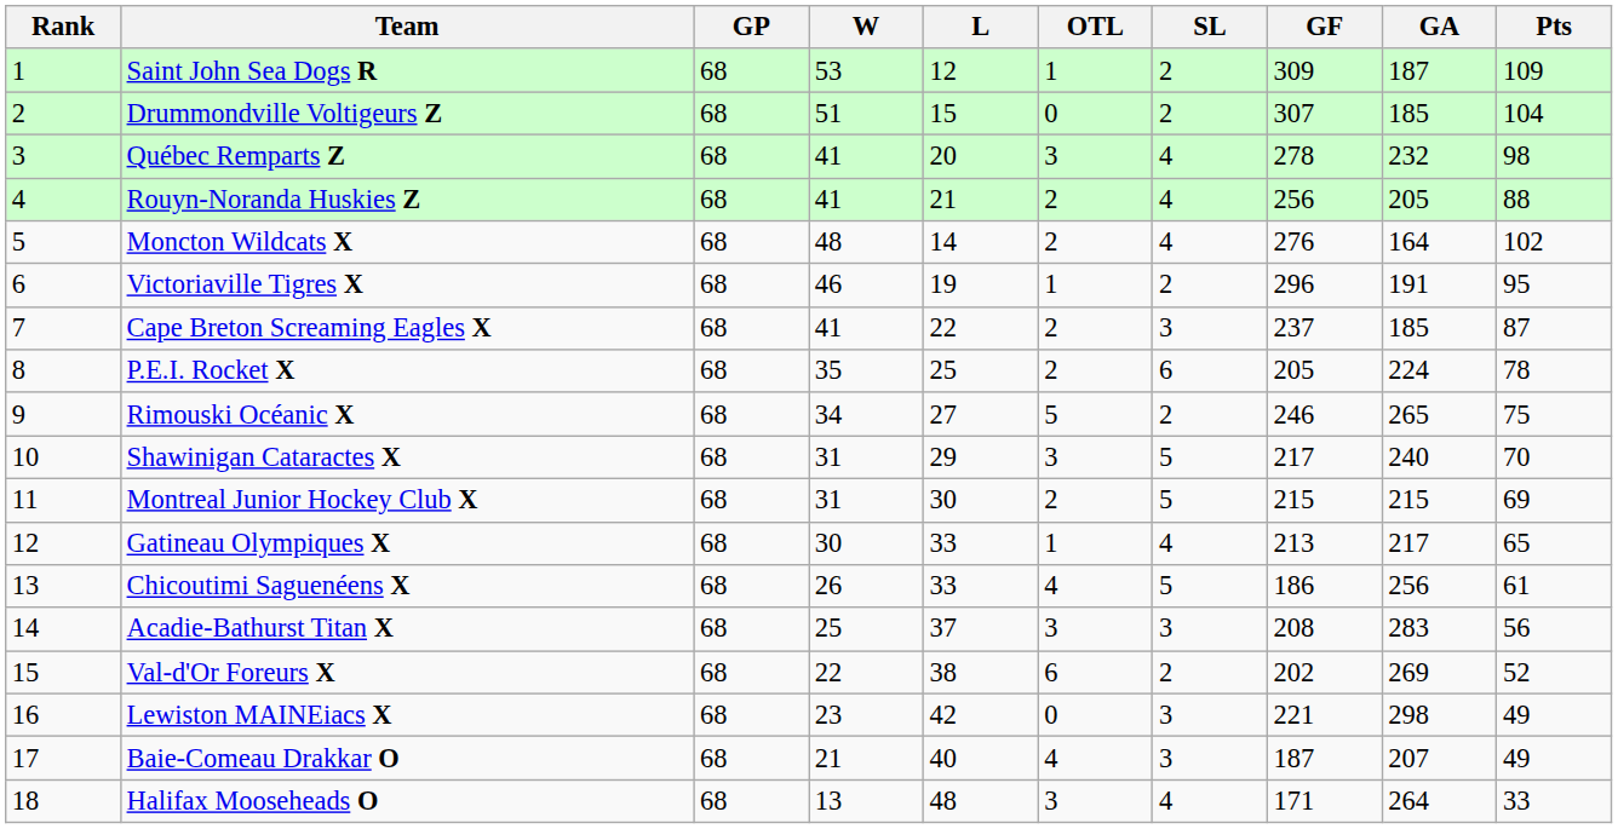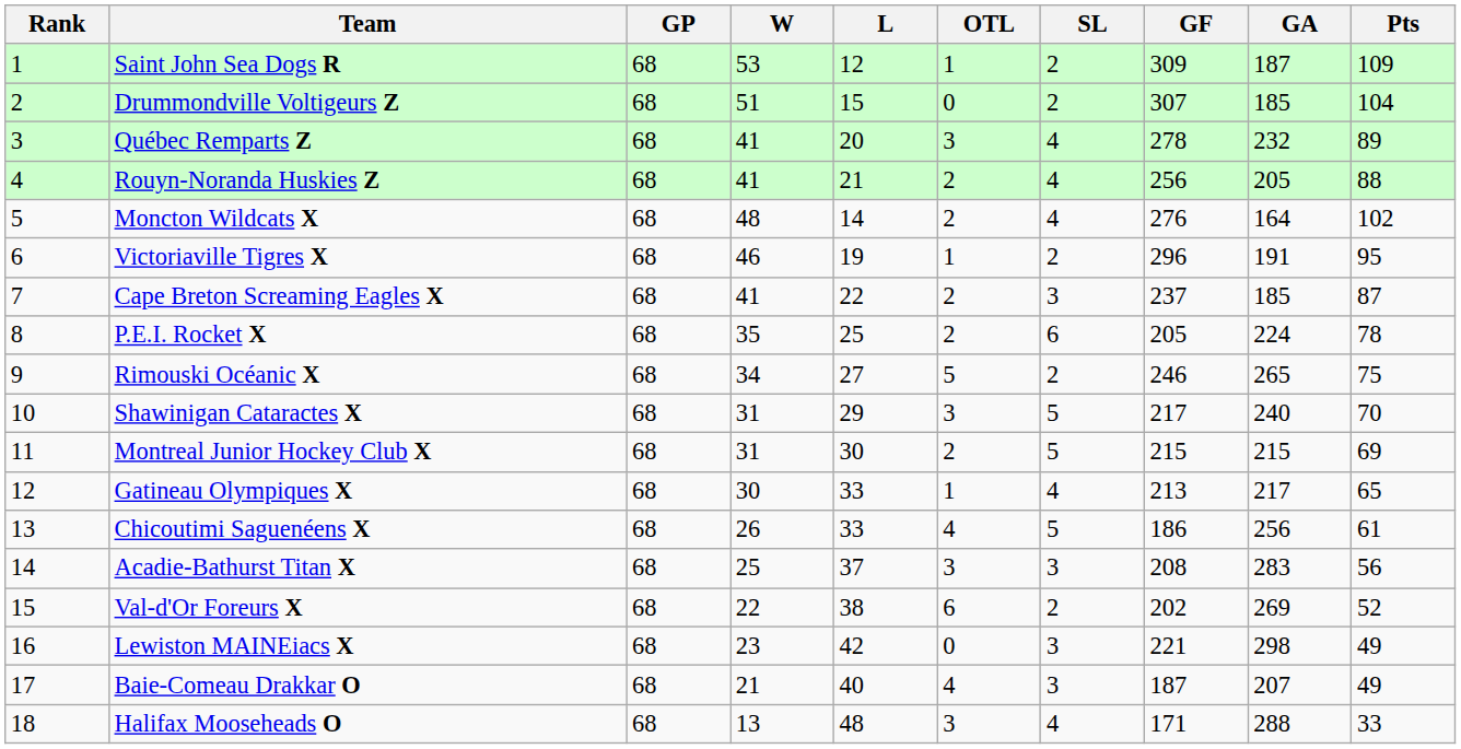Québec Remparts Z | Pts: 98 -> 89
Halifax Mooseheads O | GA: 264 -> 288
